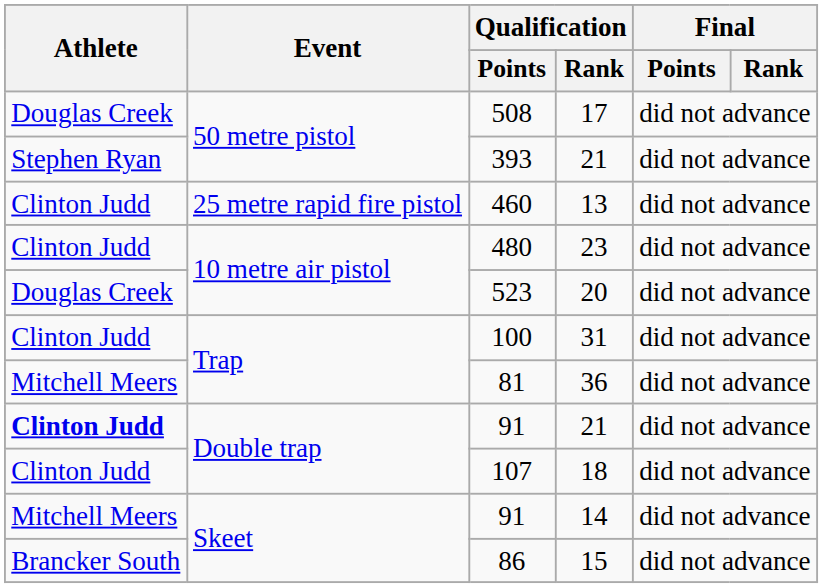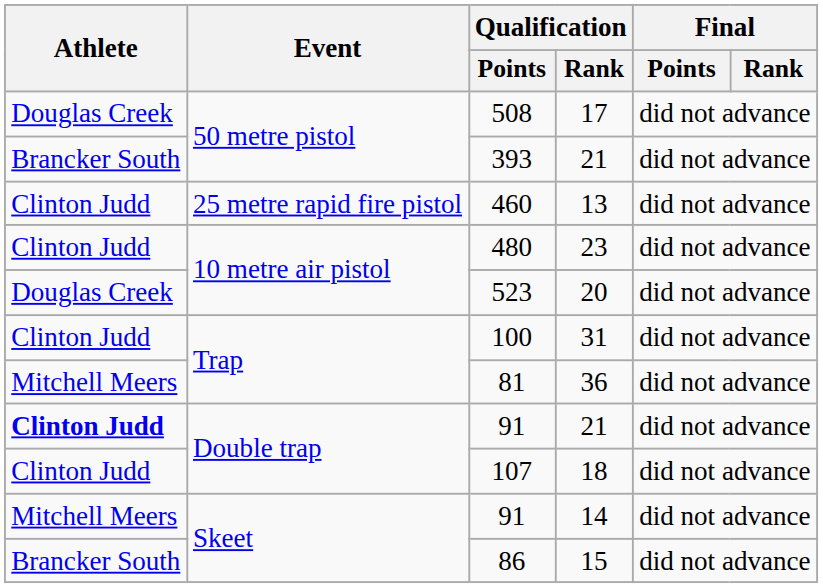393 | Athlete: Stephen Ryan -> Brancker South
